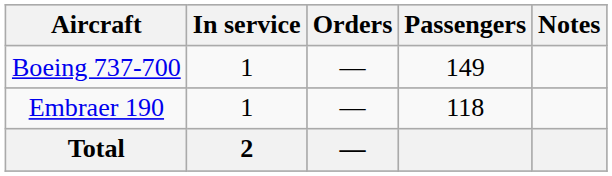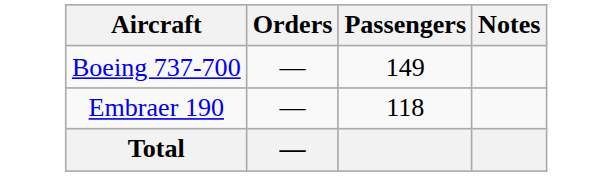- column: In service | 1 | 1 | 2
